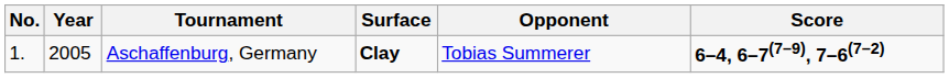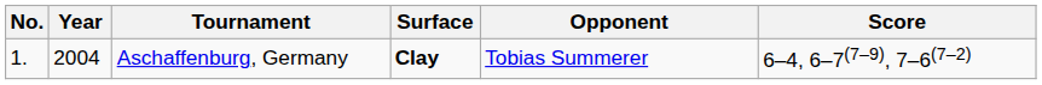Aschaffenburg, Germany | Year: 2005 -> 2004
Aschaffenburg, Germany | Score: bold -> normal
